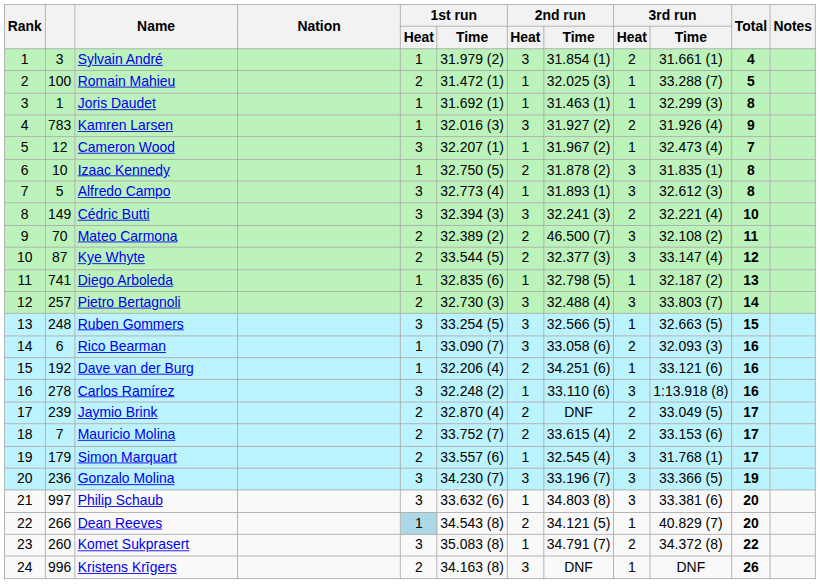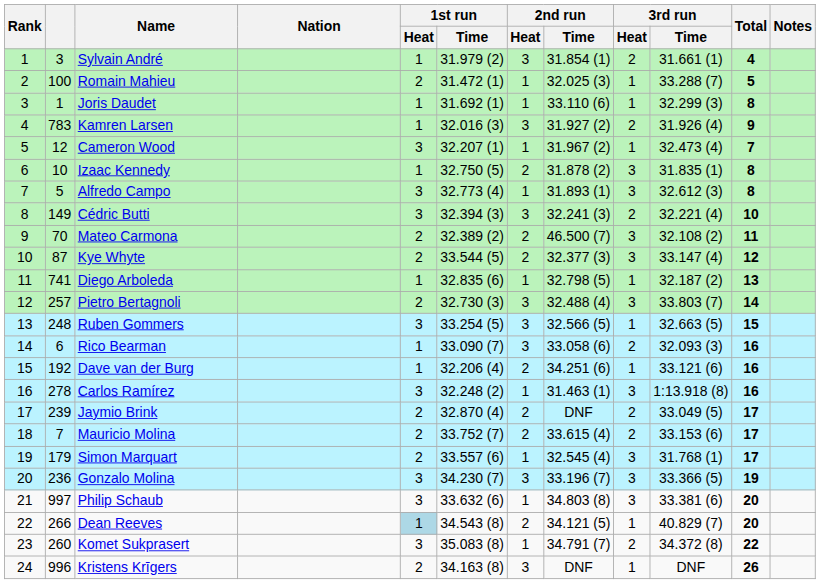Joris Daudet | 2nd run / Time: 31.463 (1) -> 33.110 (6)
Carlos Ramírez | 2nd run / Time: 33.110 (6) -> 31.463 (1)
